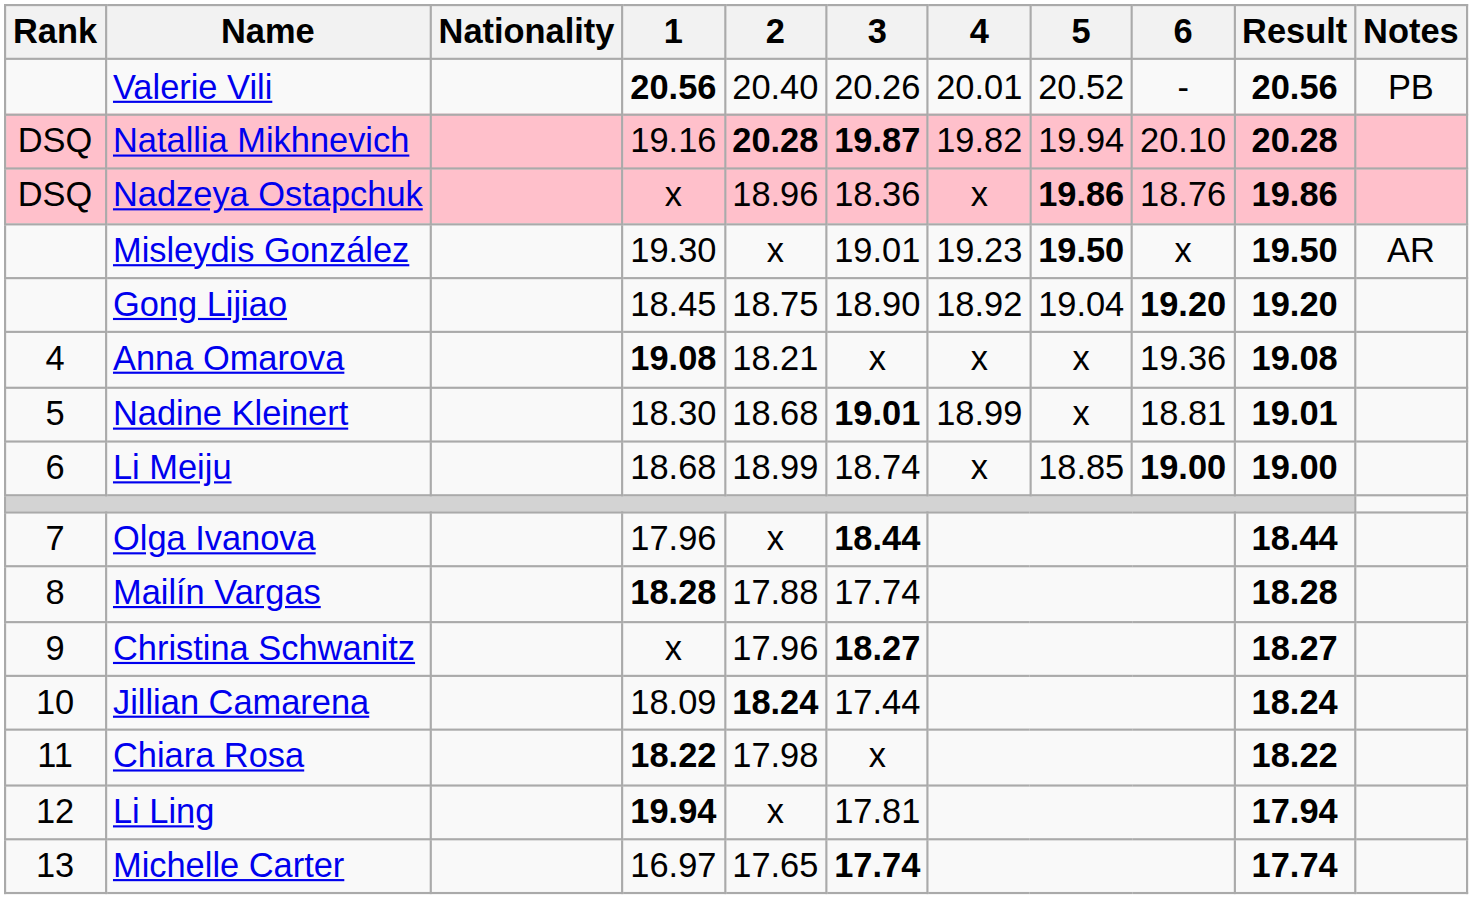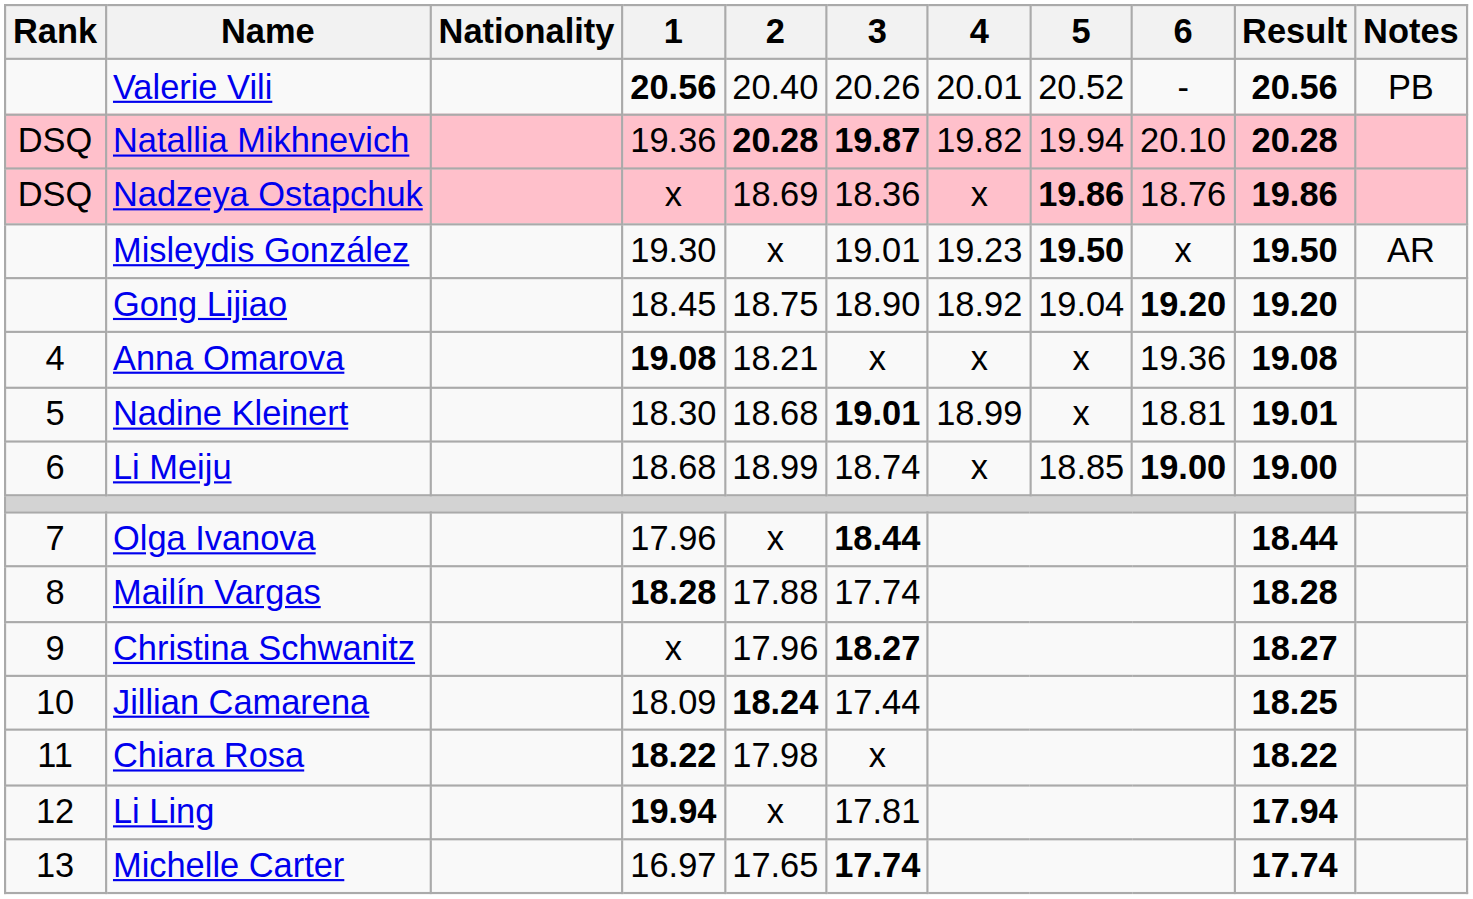Natallia Mikhnevich | 1: 19.16 -> 19.36
Nadzeya Ostapchuk | 2: 18.96 -> 18.69
Jillian Camarena | Result: 18.24 -> 18.25
